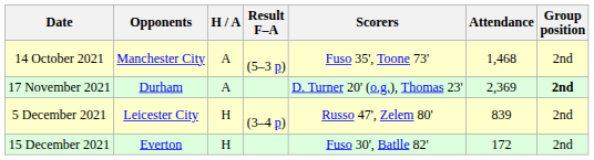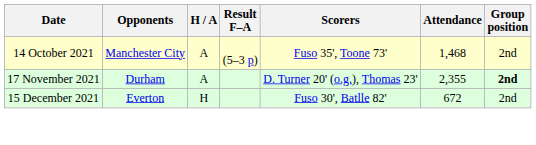17 November 2021 | Attendance: 2,369 -> 2,355
- row: 5 December 2021 | Leicester City | H | (3–4 p) | Russo 47', Zelem 80' | 839 | 2nd
15 December 2021 | Attendance: 172 -> 672
